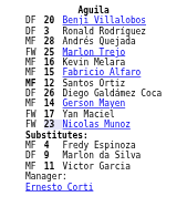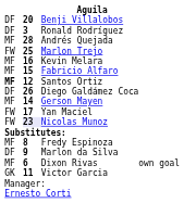Fredy Espinoza | column 2: 4 -> 8
+ row: MF | 6 | Dixon Rivas | own goal
Victor Garcia | column 1: MF -> GK
